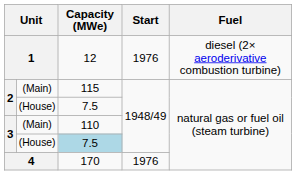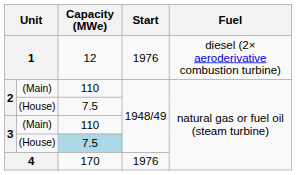2 / (Main) | Capacity (MWe): 115 -> 110
